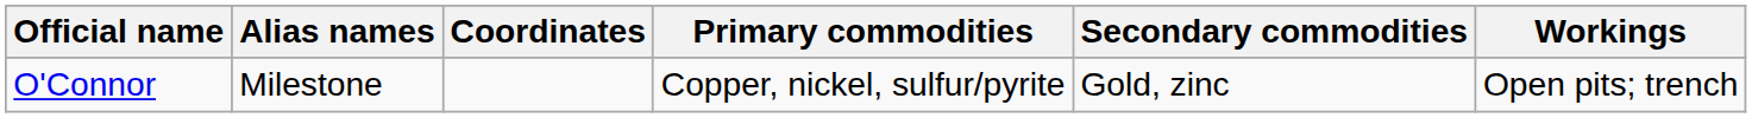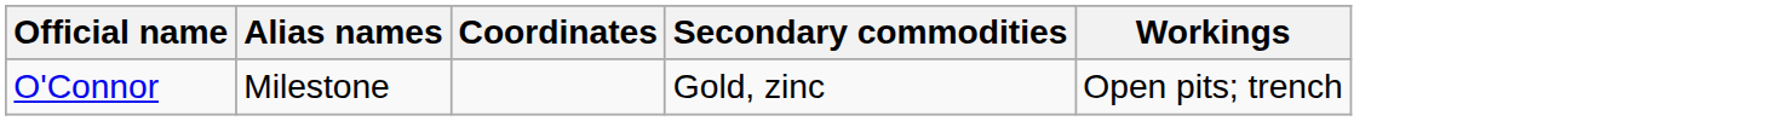- column: Primary commodities | Copper, nickel, sulfur/pyrite
